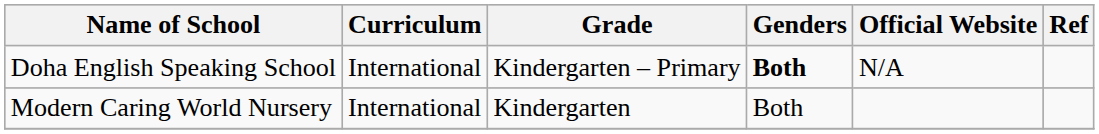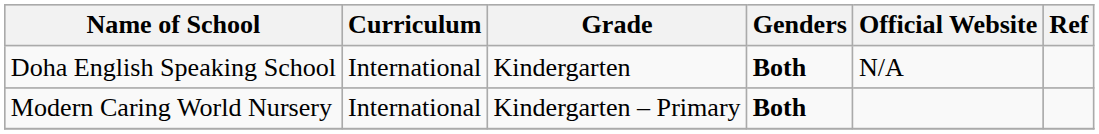Doha English Speaking School | Grade: Kindergarten – Primary -> Kindergarten
Modern Caring World Nursery | Grade: Kindergarten -> Kindergarten – Primary
Modern Caring World Nursery | Genders: normal -> bold
